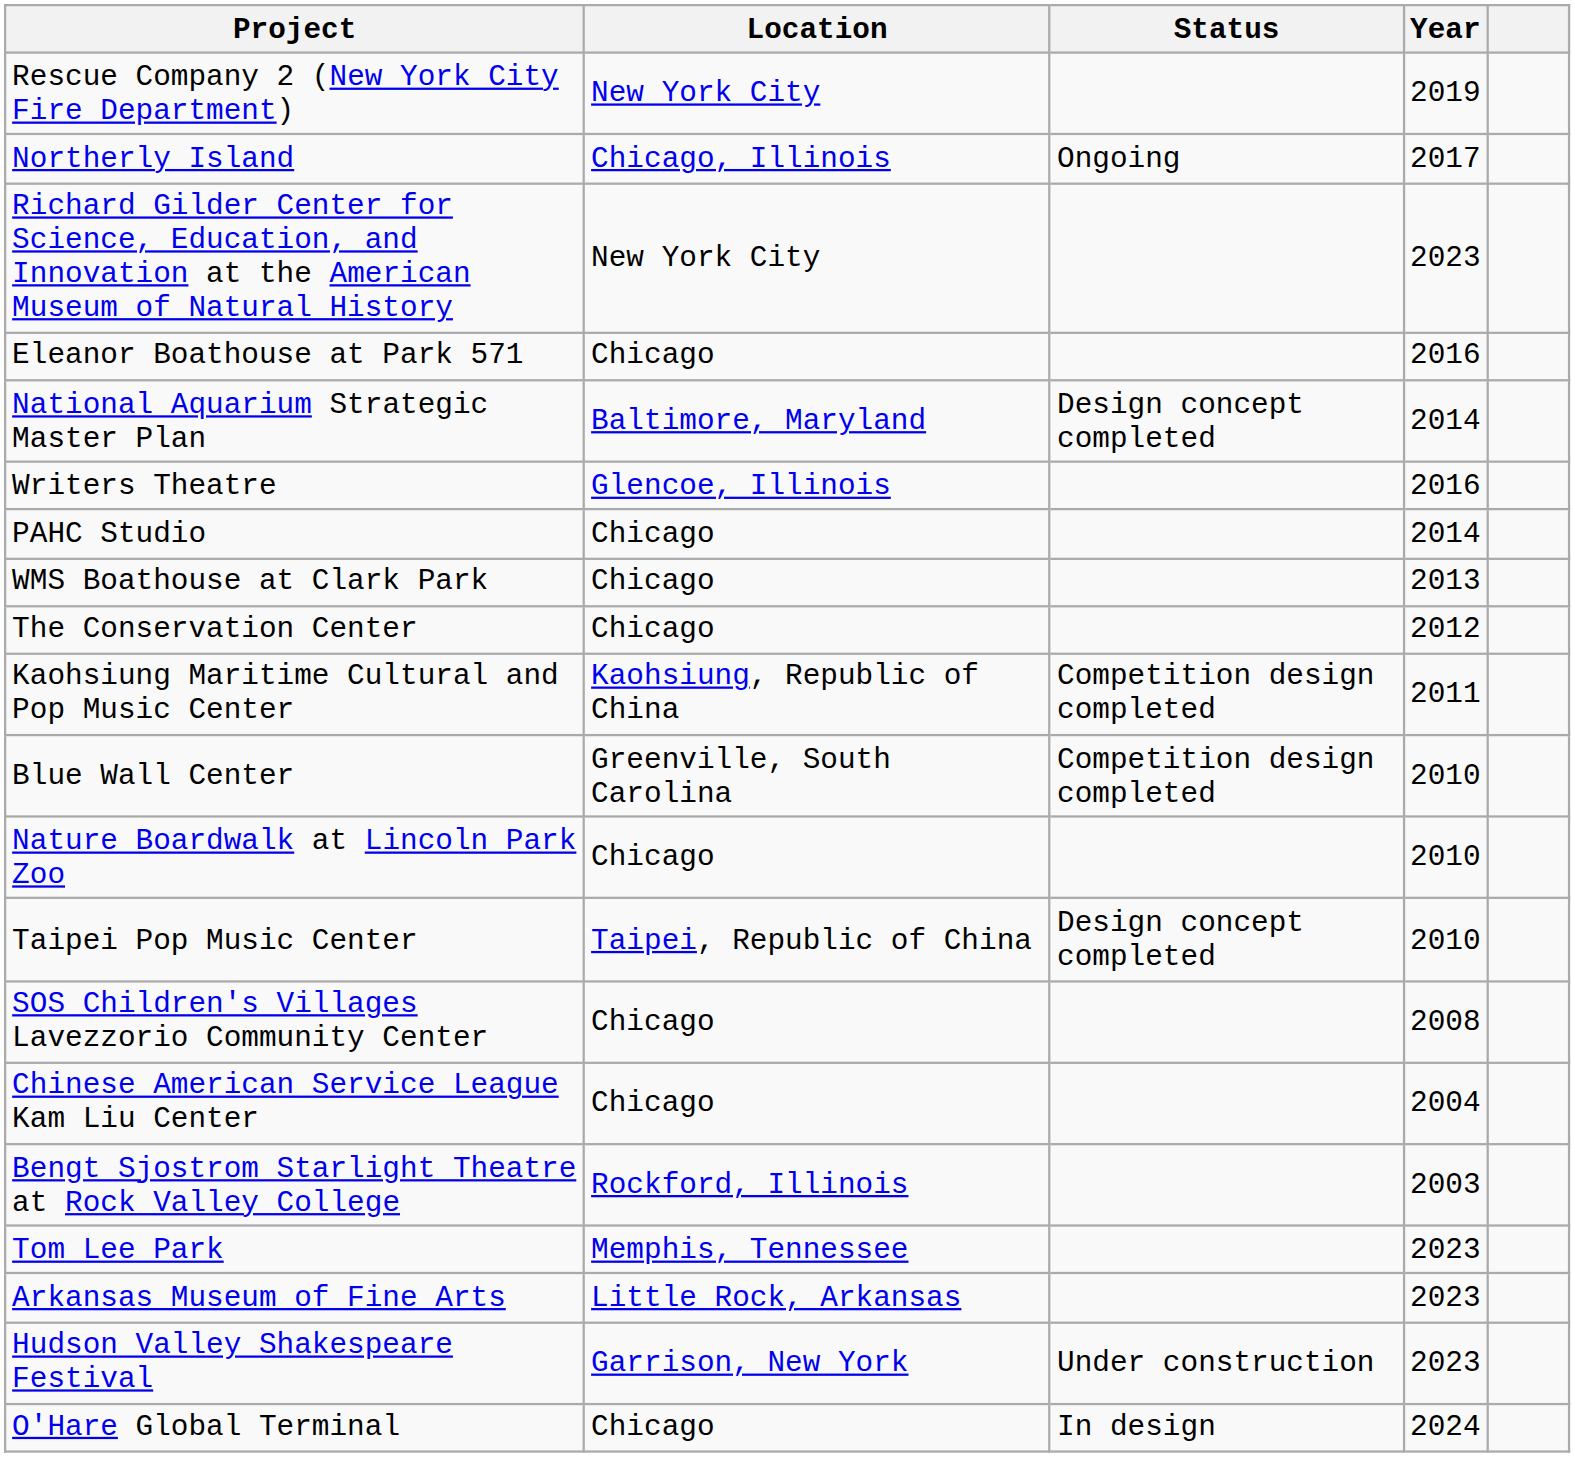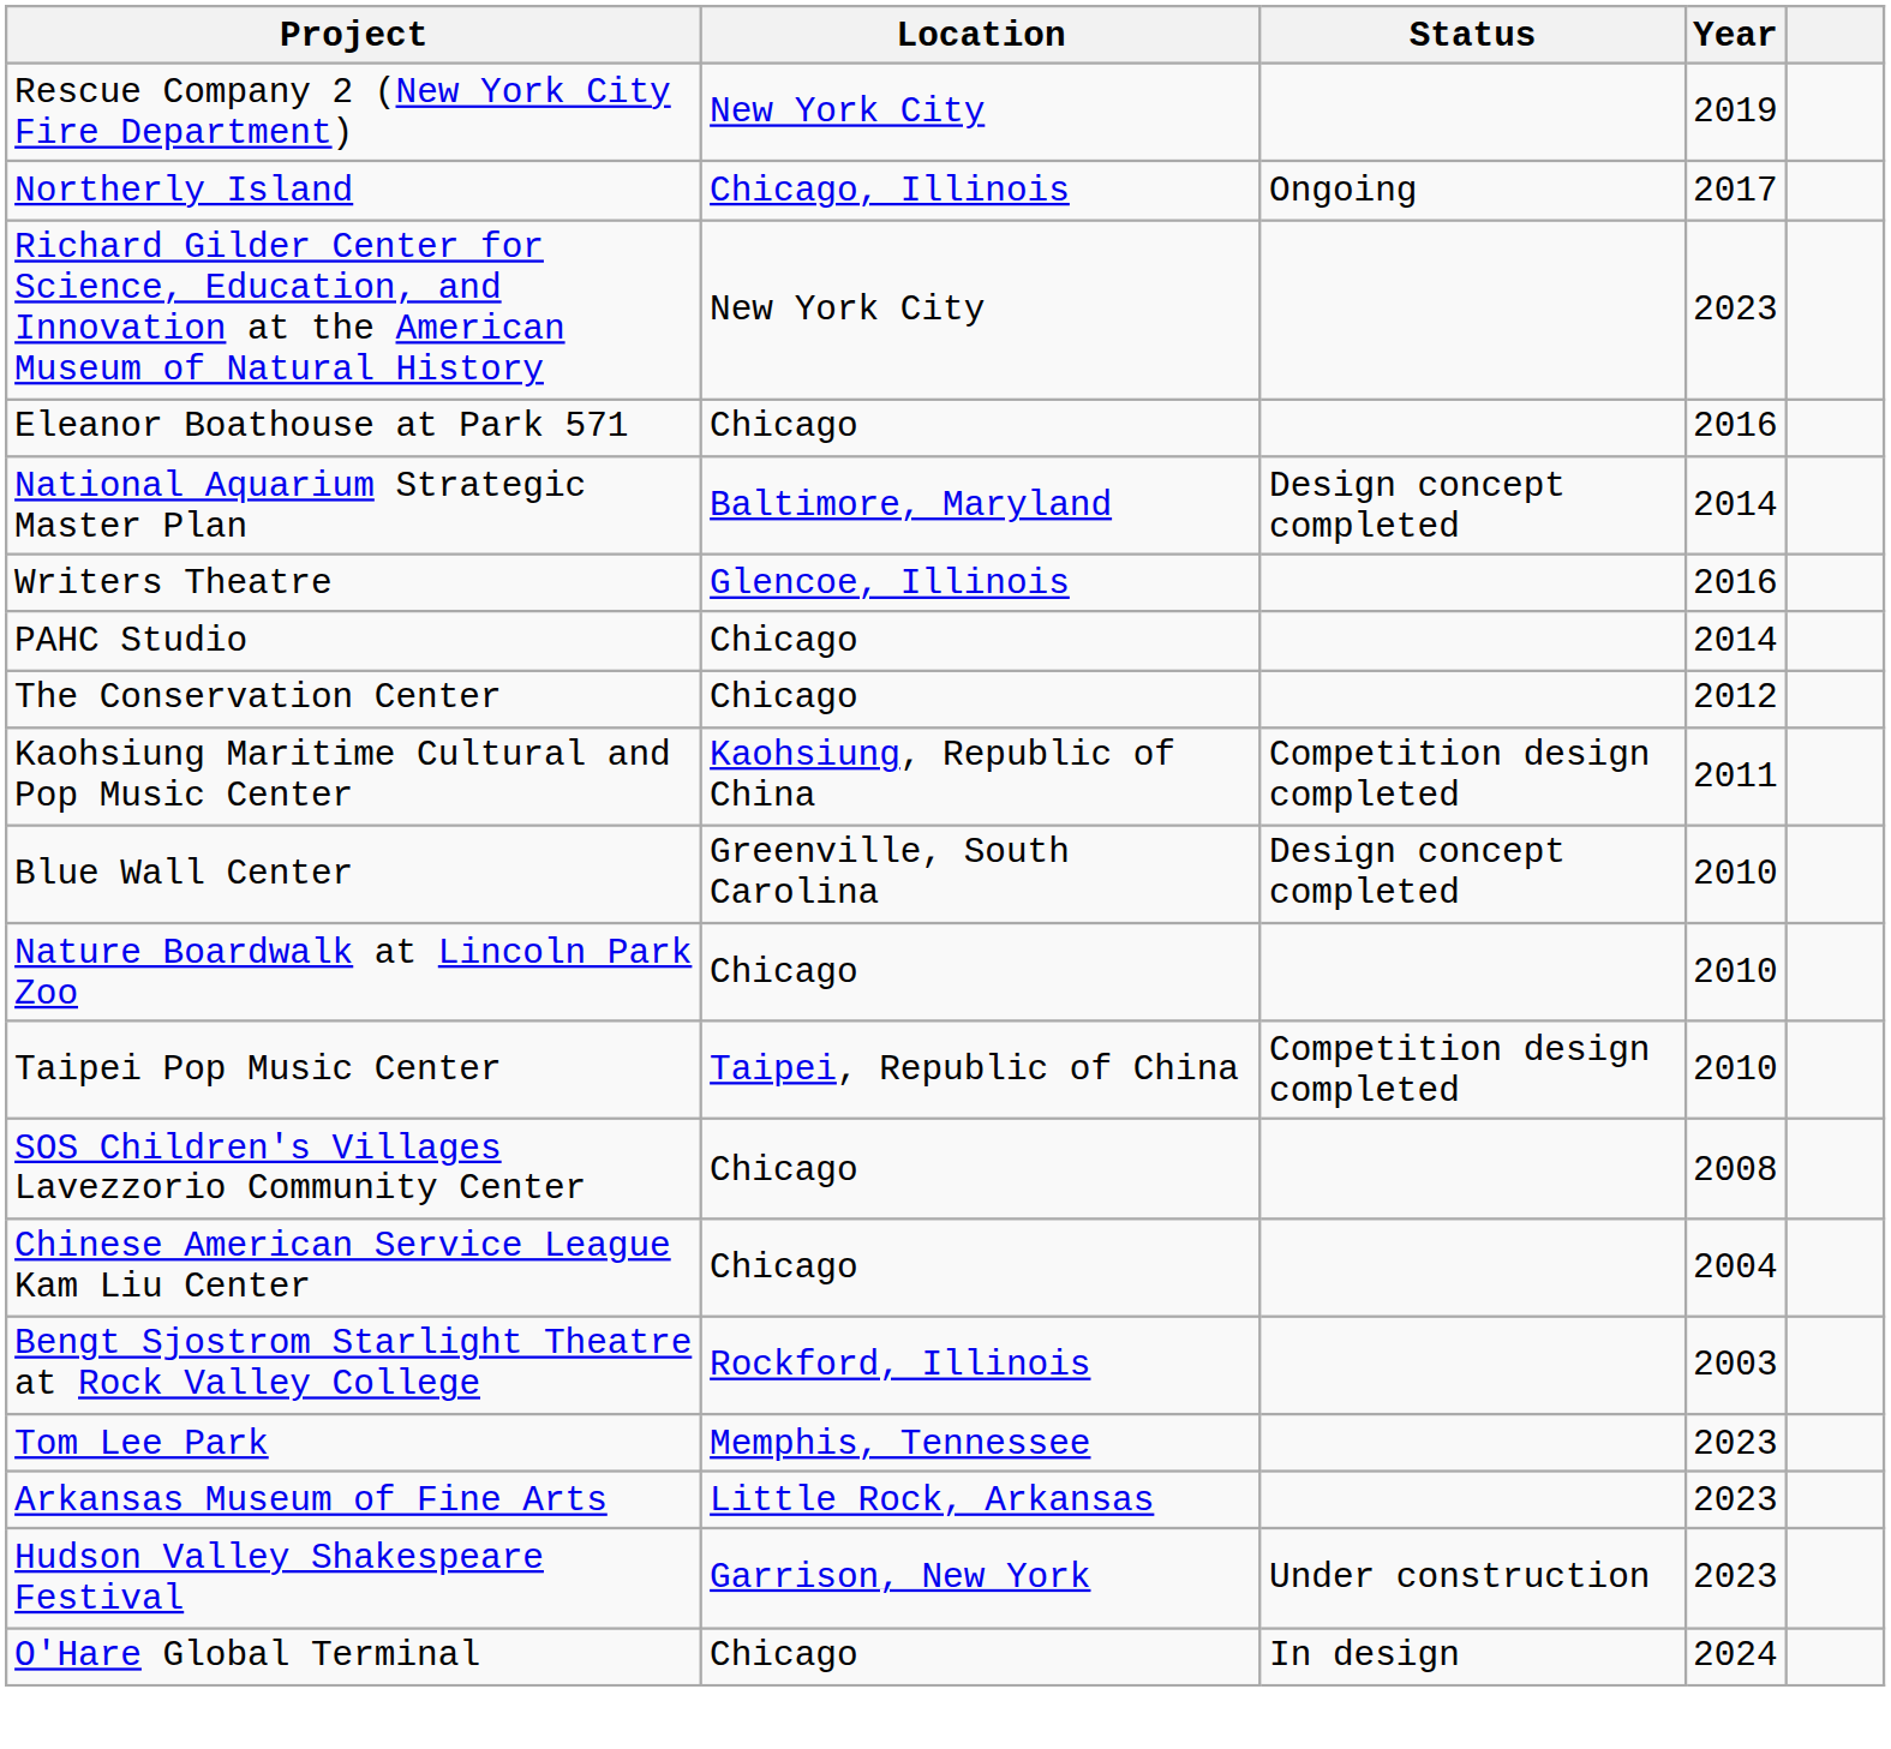- row: WMS Boathouse at Clark Park | Chicago | 2013
Blue Wall Center | Status: Competition design completed -> Design concept completed
Taipei Pop Music Center | Status: Design concept completed -> Competition design completed
